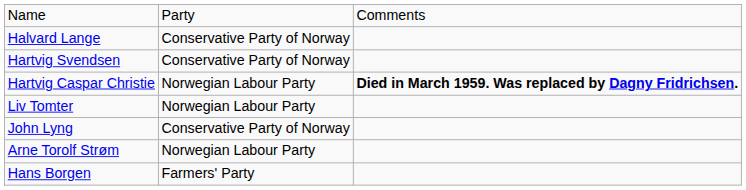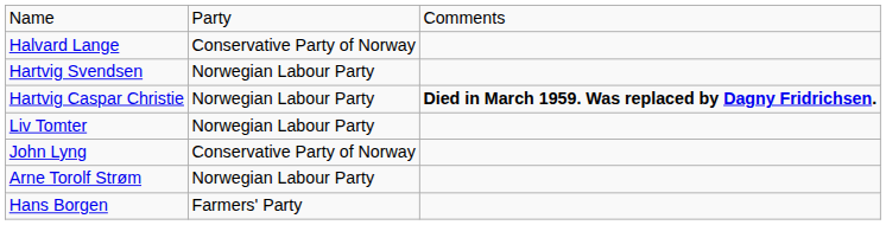Hartvig Svendsen | column 2: Conservative Party of Norway -> Norwegian Labour Party
